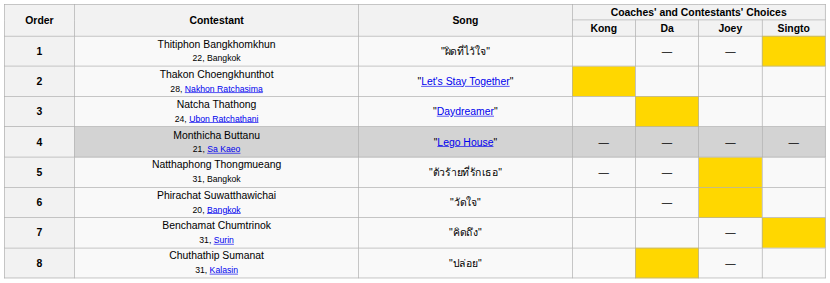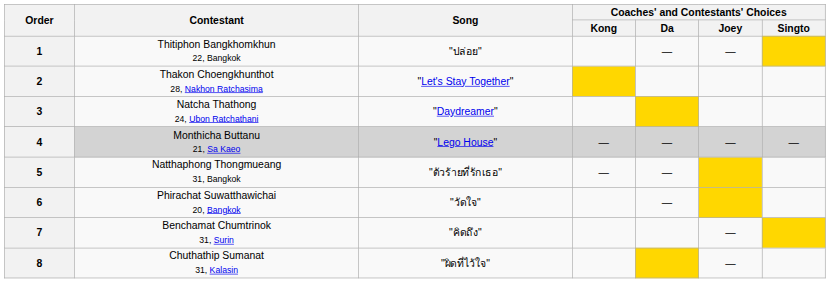1 | Song: "ผิดที่ไว้ใจ" -> "ปล่อย"
8 | Song: "ปล่อย" -> "ผิดที่ไว้ใจ"
